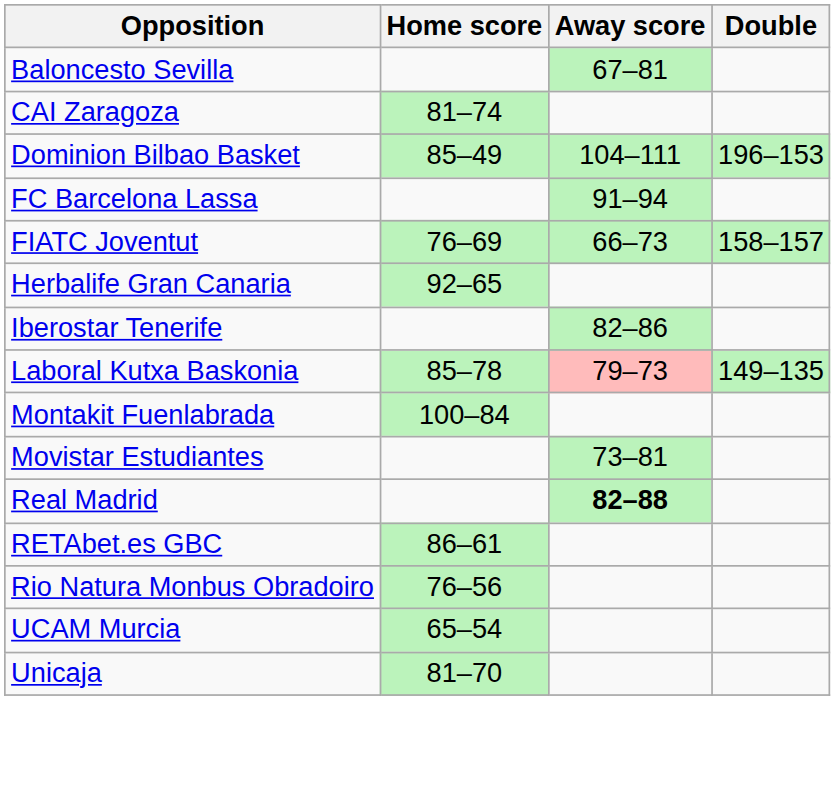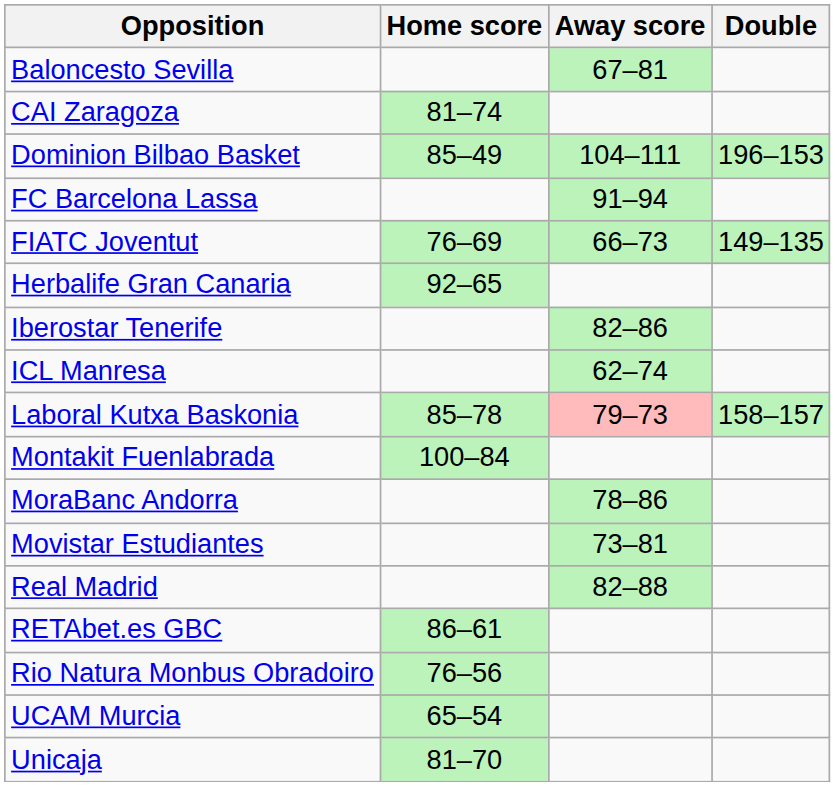FIATC Joventut | Double: 158–157 -> 149–135
+ row: ICL Manresa | 62–74
Laboral Kutxa Baskonia | Double: 149–135 -> 158–157
+ row: MoraBanc Andorra | 78–86
Real Madrid | Away score: bold -> normal
